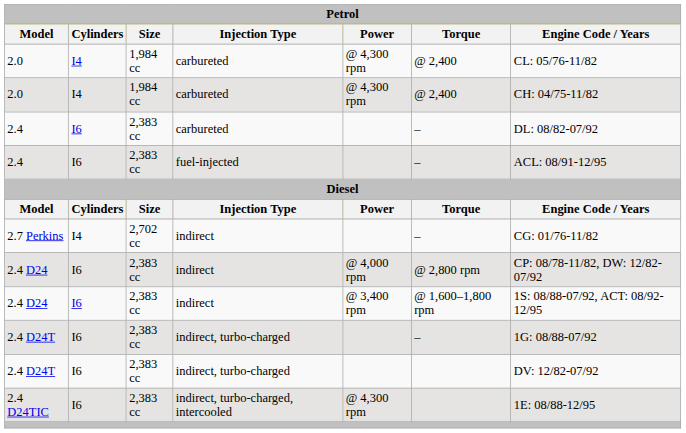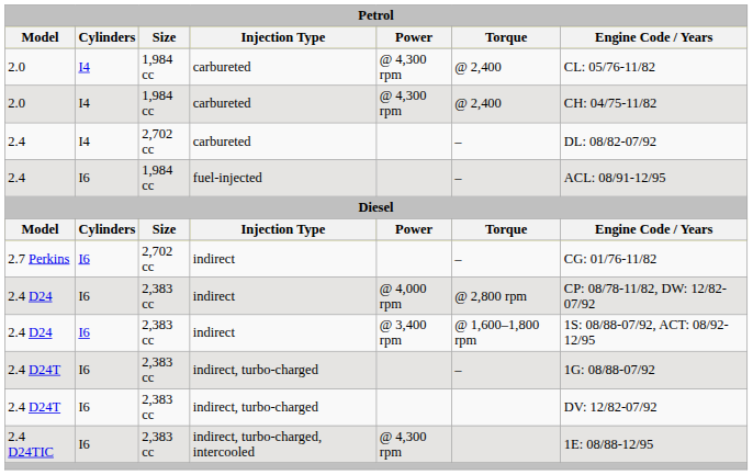2.4 / carbureted | Cylinders: I6 -> I4
2.4 / carbureted | Size: 2,383 cc -> 2,702 cc
2.4 / fuel-injected | Size: 2,383 cc -> 1,984 cc
2.7 Perkins | Cylinders: I4 -> I6
